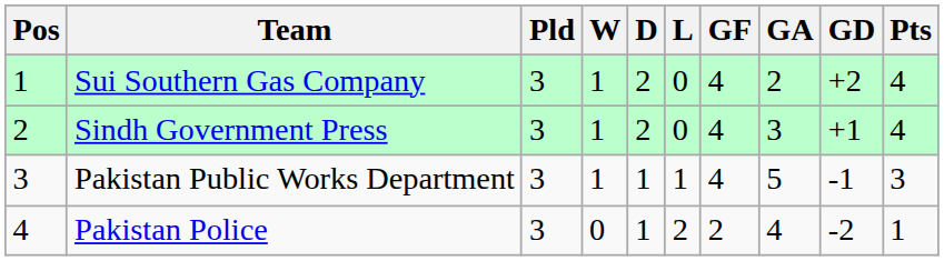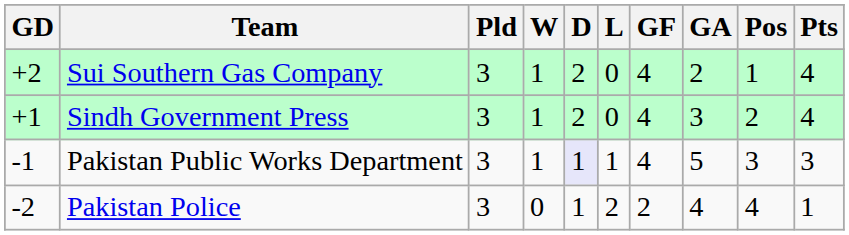columns swapped: Pos <-> GD
Pakistan Public Works Department | D: no background -> lavender background
